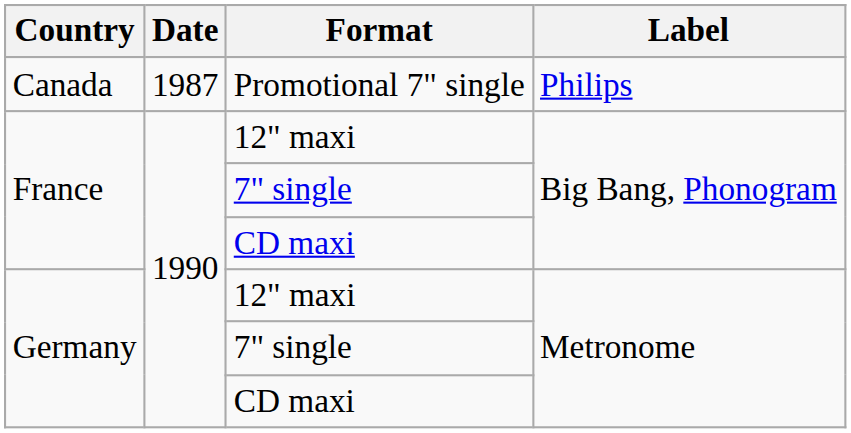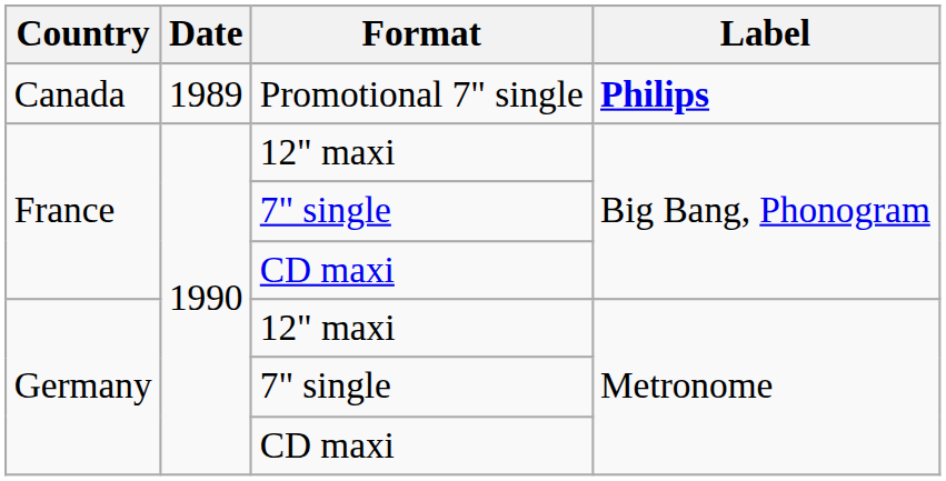Promotional 7" single | Date: 1987 -> 1989
Promotional 7" single | Label: normal -> bold
